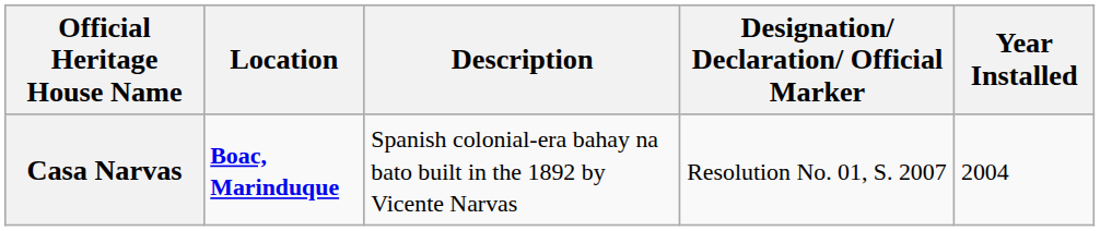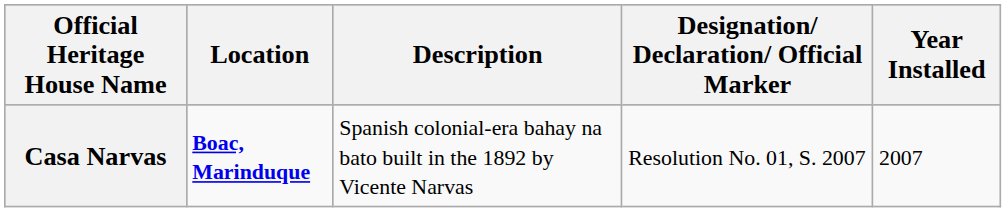Casa Narvas | Year Installed: 2004 -> 2007
